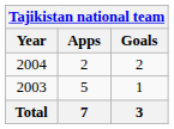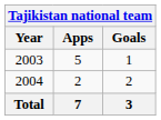rows swapped: 2003 <-> 2004
